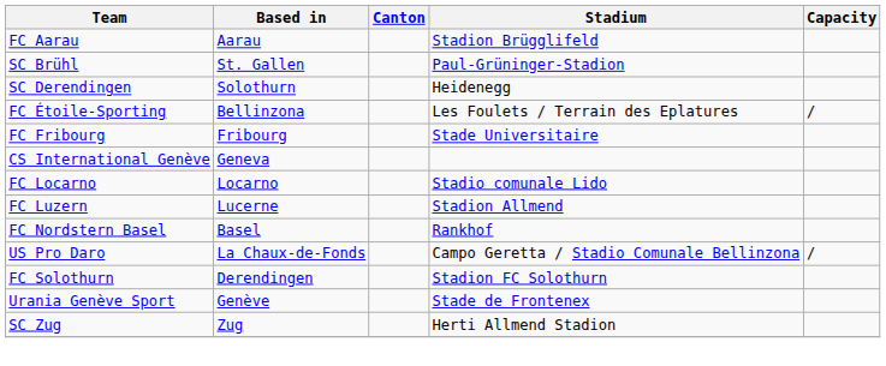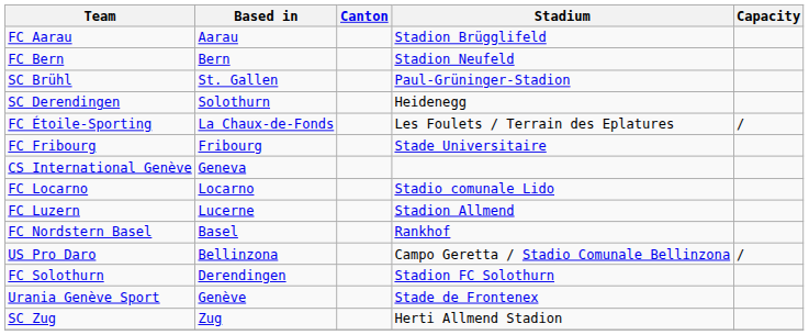+ row: FC Bern | Bern | Stadion Neufeld
FC Étoile-Sporting | Based in: Bellinzona -> La Chaux-de-Fonds
US Pro Daro | Based in: La Chaux-de-Fonds -> Bellinzona
